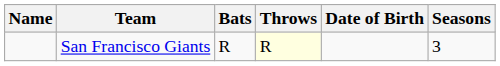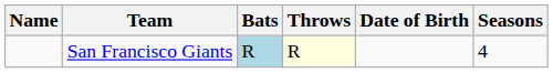San Francisco Giants | Bats: no background -> lightblue background
San Francisco Giants | Seasons: 3 -> 4
